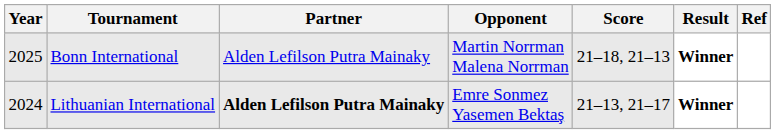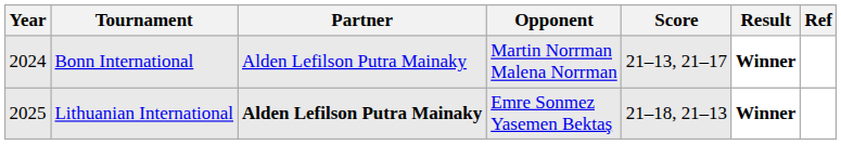Bonn International | Year: 2025 -> 2024
Bonn International | Score: 21–18, 21–13 -> 21–13, 21–17
Lithuanian International | Year: 2024 -> 2025
Lithuanian International | Score: 21–13, 21–17 -> 21–18, 21–13
